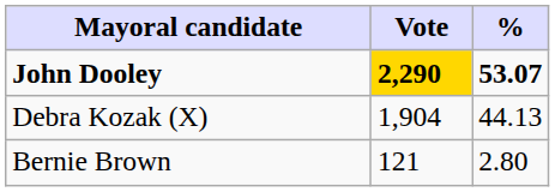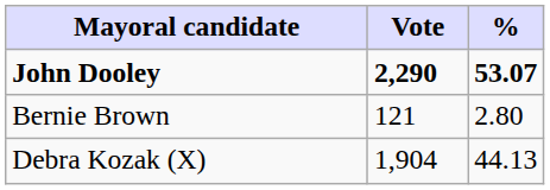John Dooley | Vote: gold background -> no background
rows swapped: Debra Kozak (X) <-> Bernie Brown
